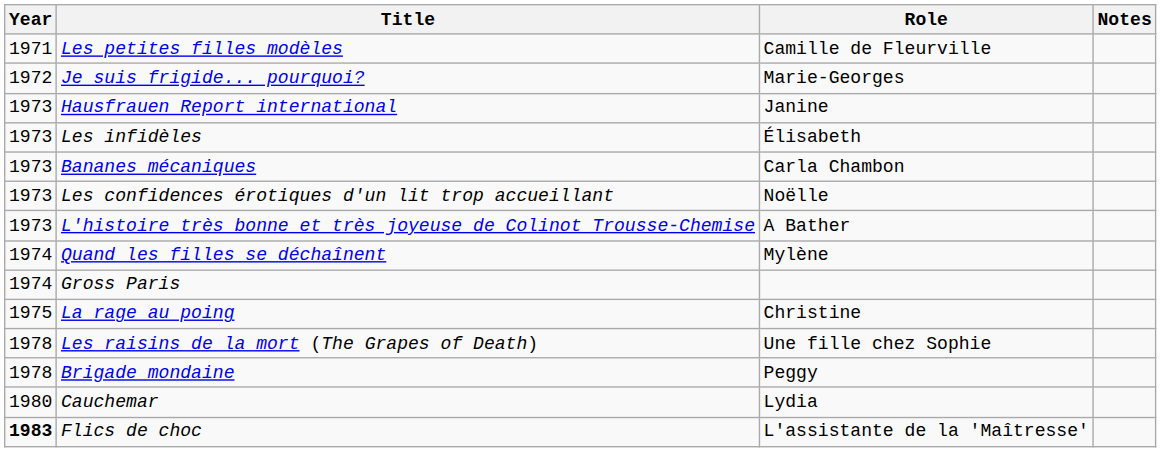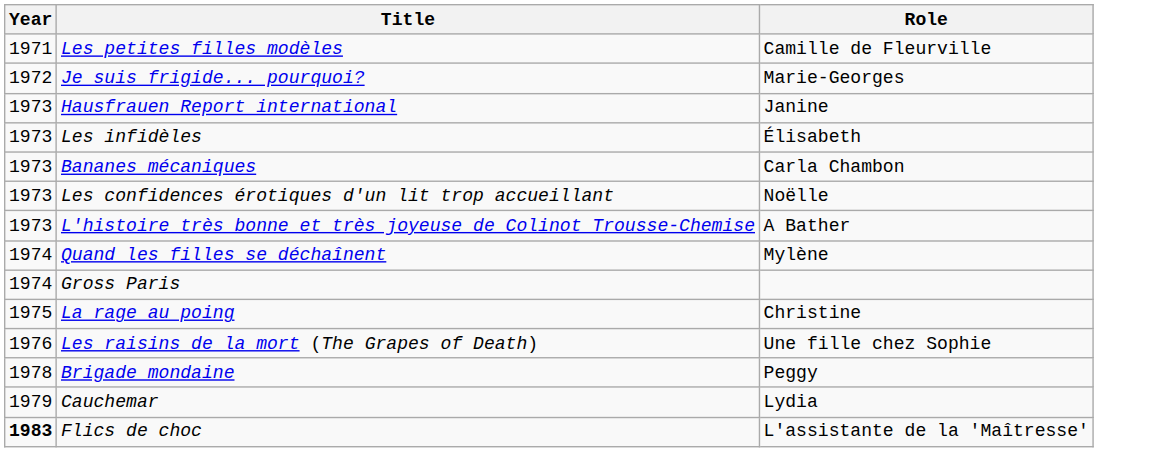- column: Notes
Les raisins de la mort (The Grapes of Death) | Year: 1978 -> 1976
Cauchemar | Year: 1980 -> 1979
